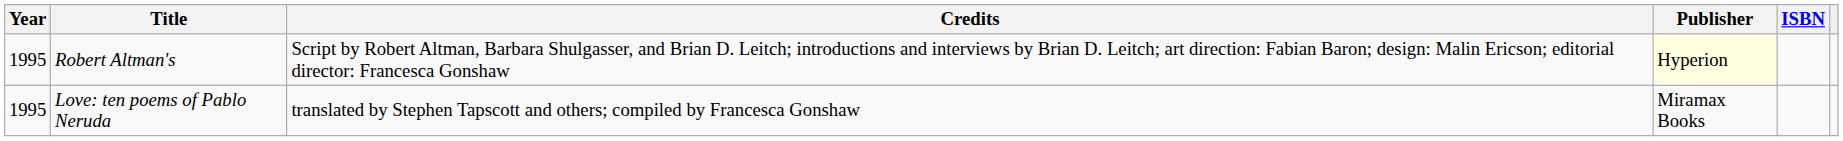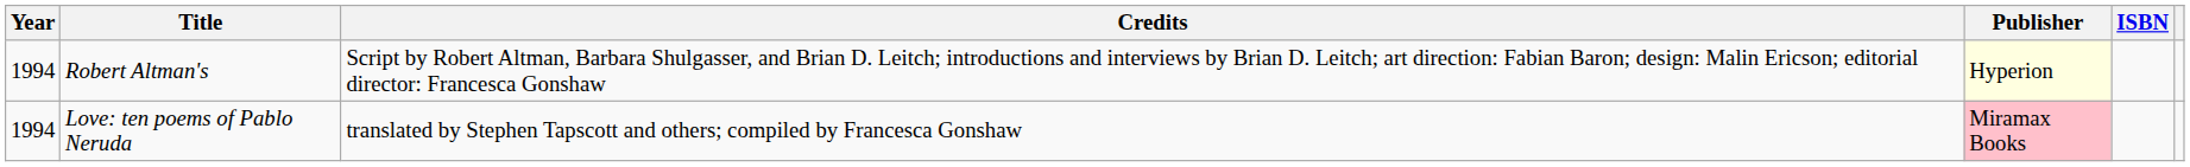Robert Altman's | Year: 1995 -> 1994
Love: ten poems of Pablo Neruda | Year: 1995 -> 1994
Love: ten poems of Pablo Neruda | Publisher: no background -> pink background
